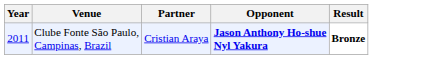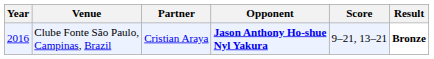+ column: Score | 9–21, 13–21
Clube Fonte São Paulo, Campinas, Brazil | Year: 2011 -> 2016
